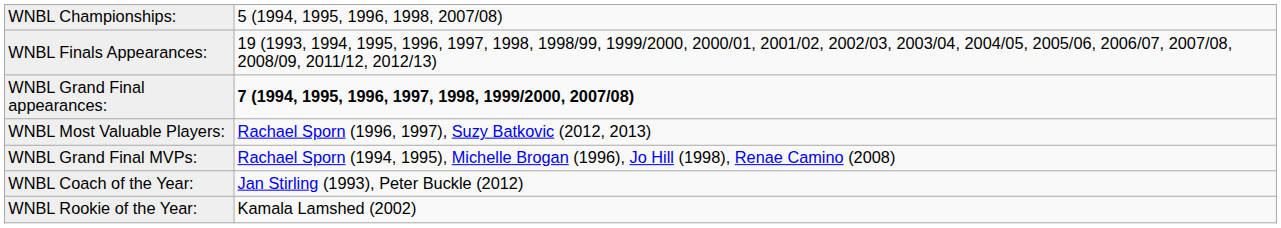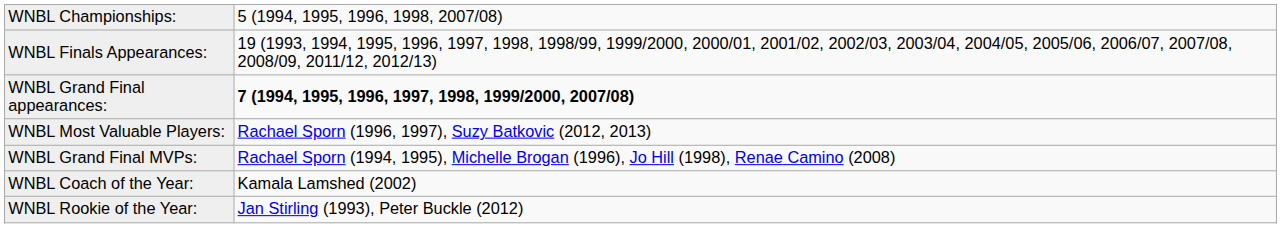WNBL Coach of the Year: | column 2: Jan Stirling (1993), Peter Buckle (2012) -> Kamala Lamshed (2002)
WNBL Rookie of the Year: | column 2: Kamala Lamshed (2002) -> Jan Stirling (1993), Peter Buckle (2012)
